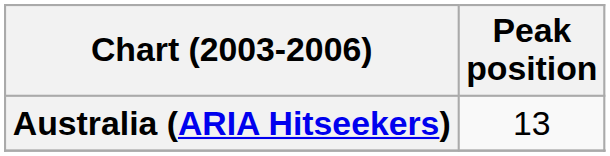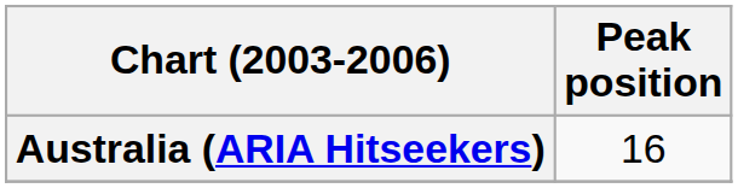Australia (ARIA Hitseekers) | Peak position: 13 -> 16
